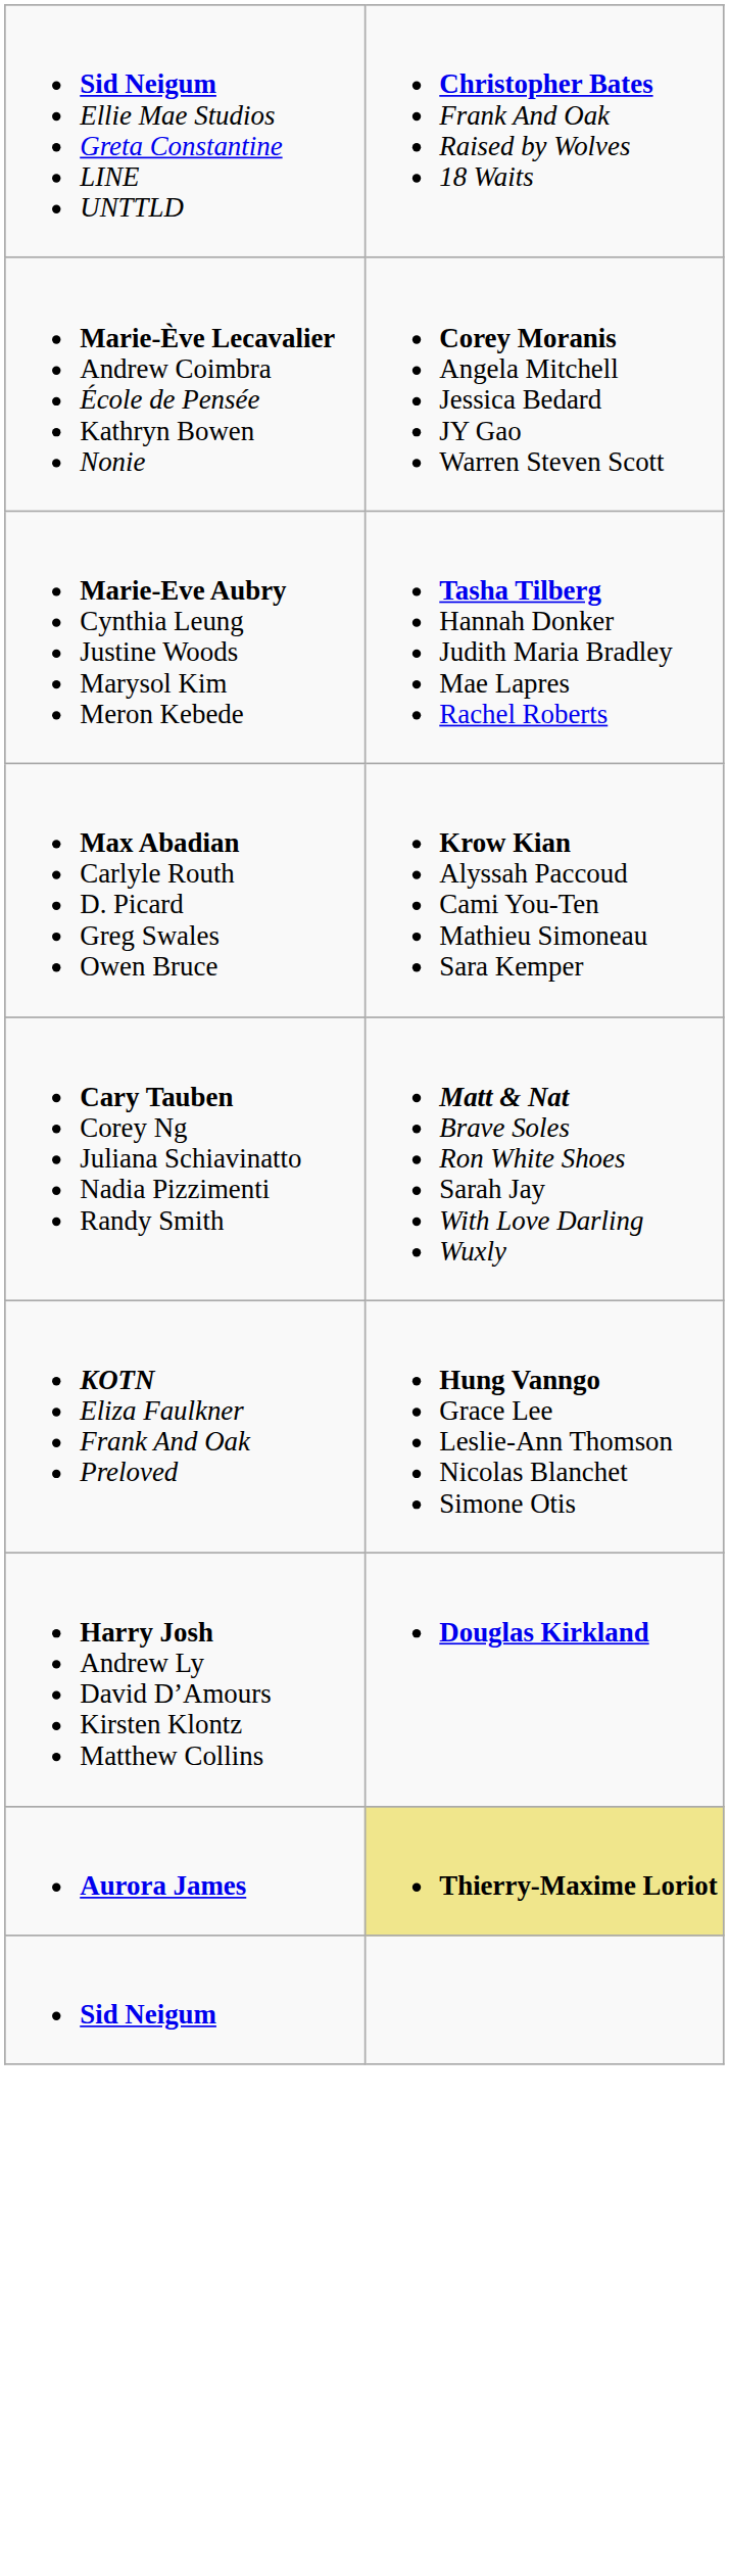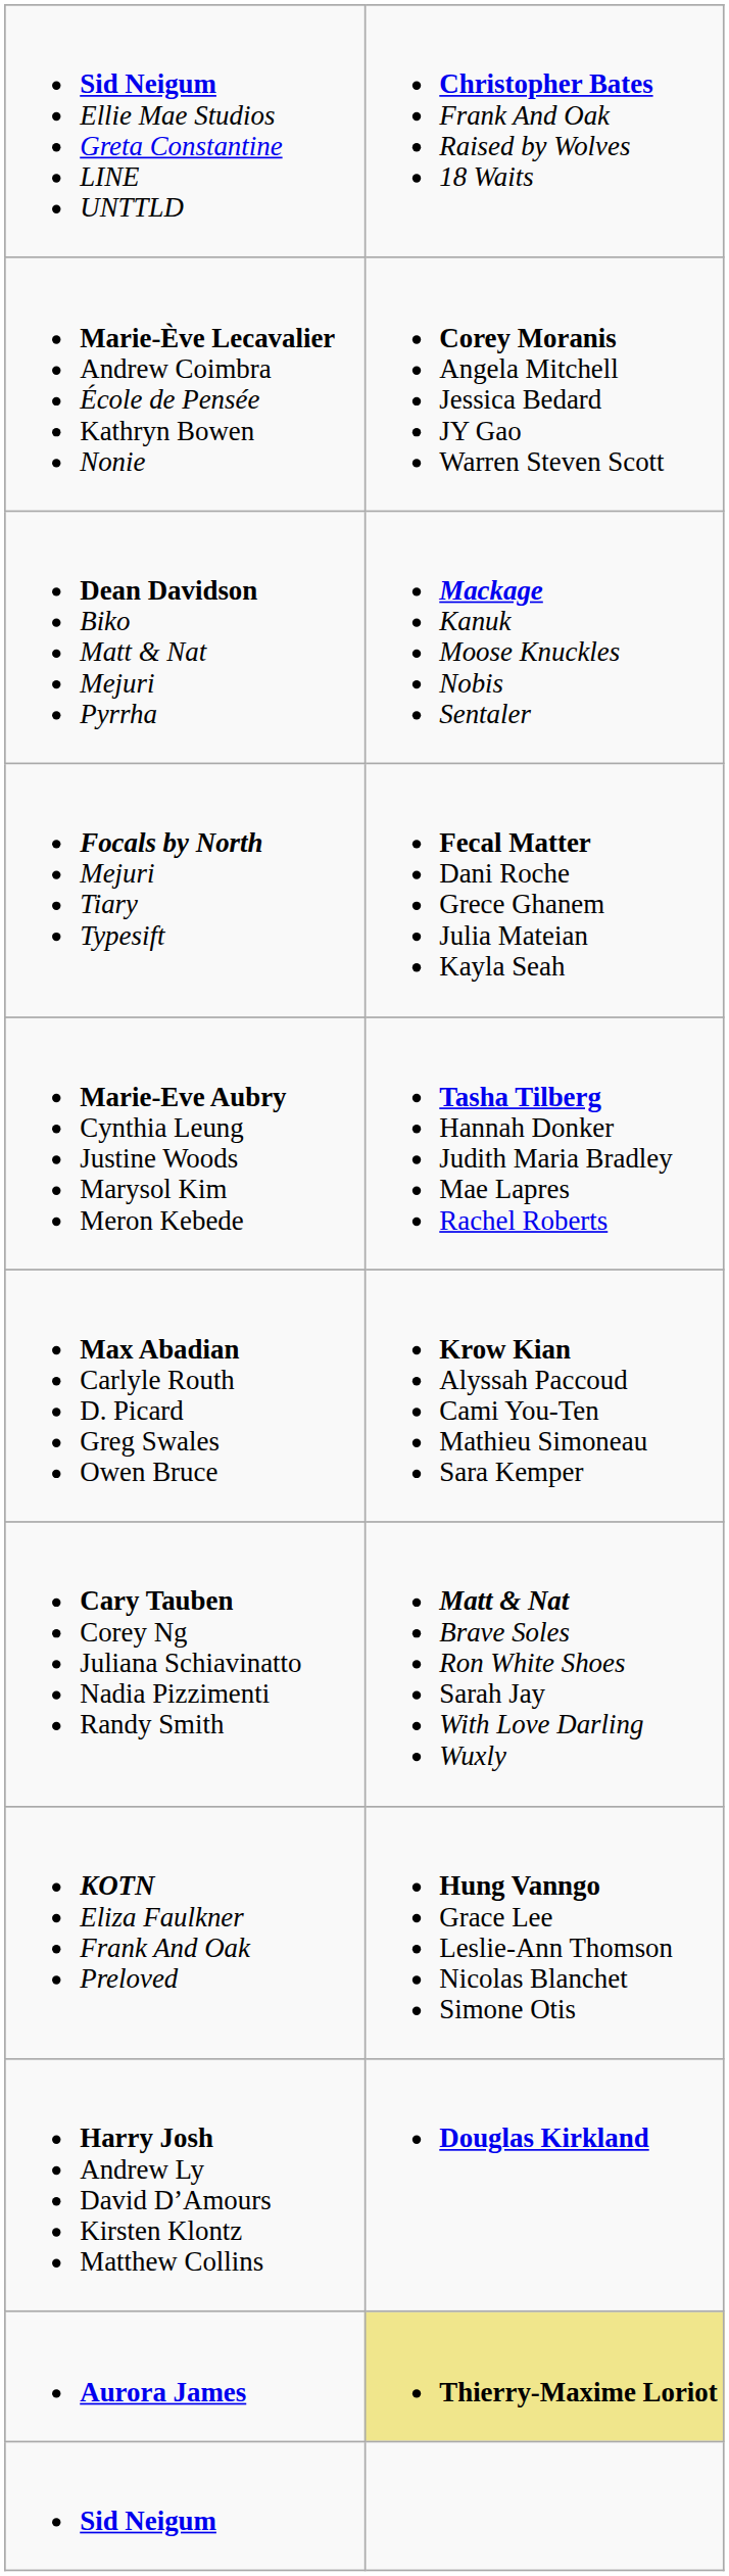+ row: Dean Davidson Biko Matt & Nat Mejuri Pyrrha | Mackage Kanuk Moose Knuckles Nobis Sentaler
+ row: Focals by North Mejuri Tiary Typesift | Fecal Matter Dani Roche Grece Ghanem Julia Mateian Kayla Seah
